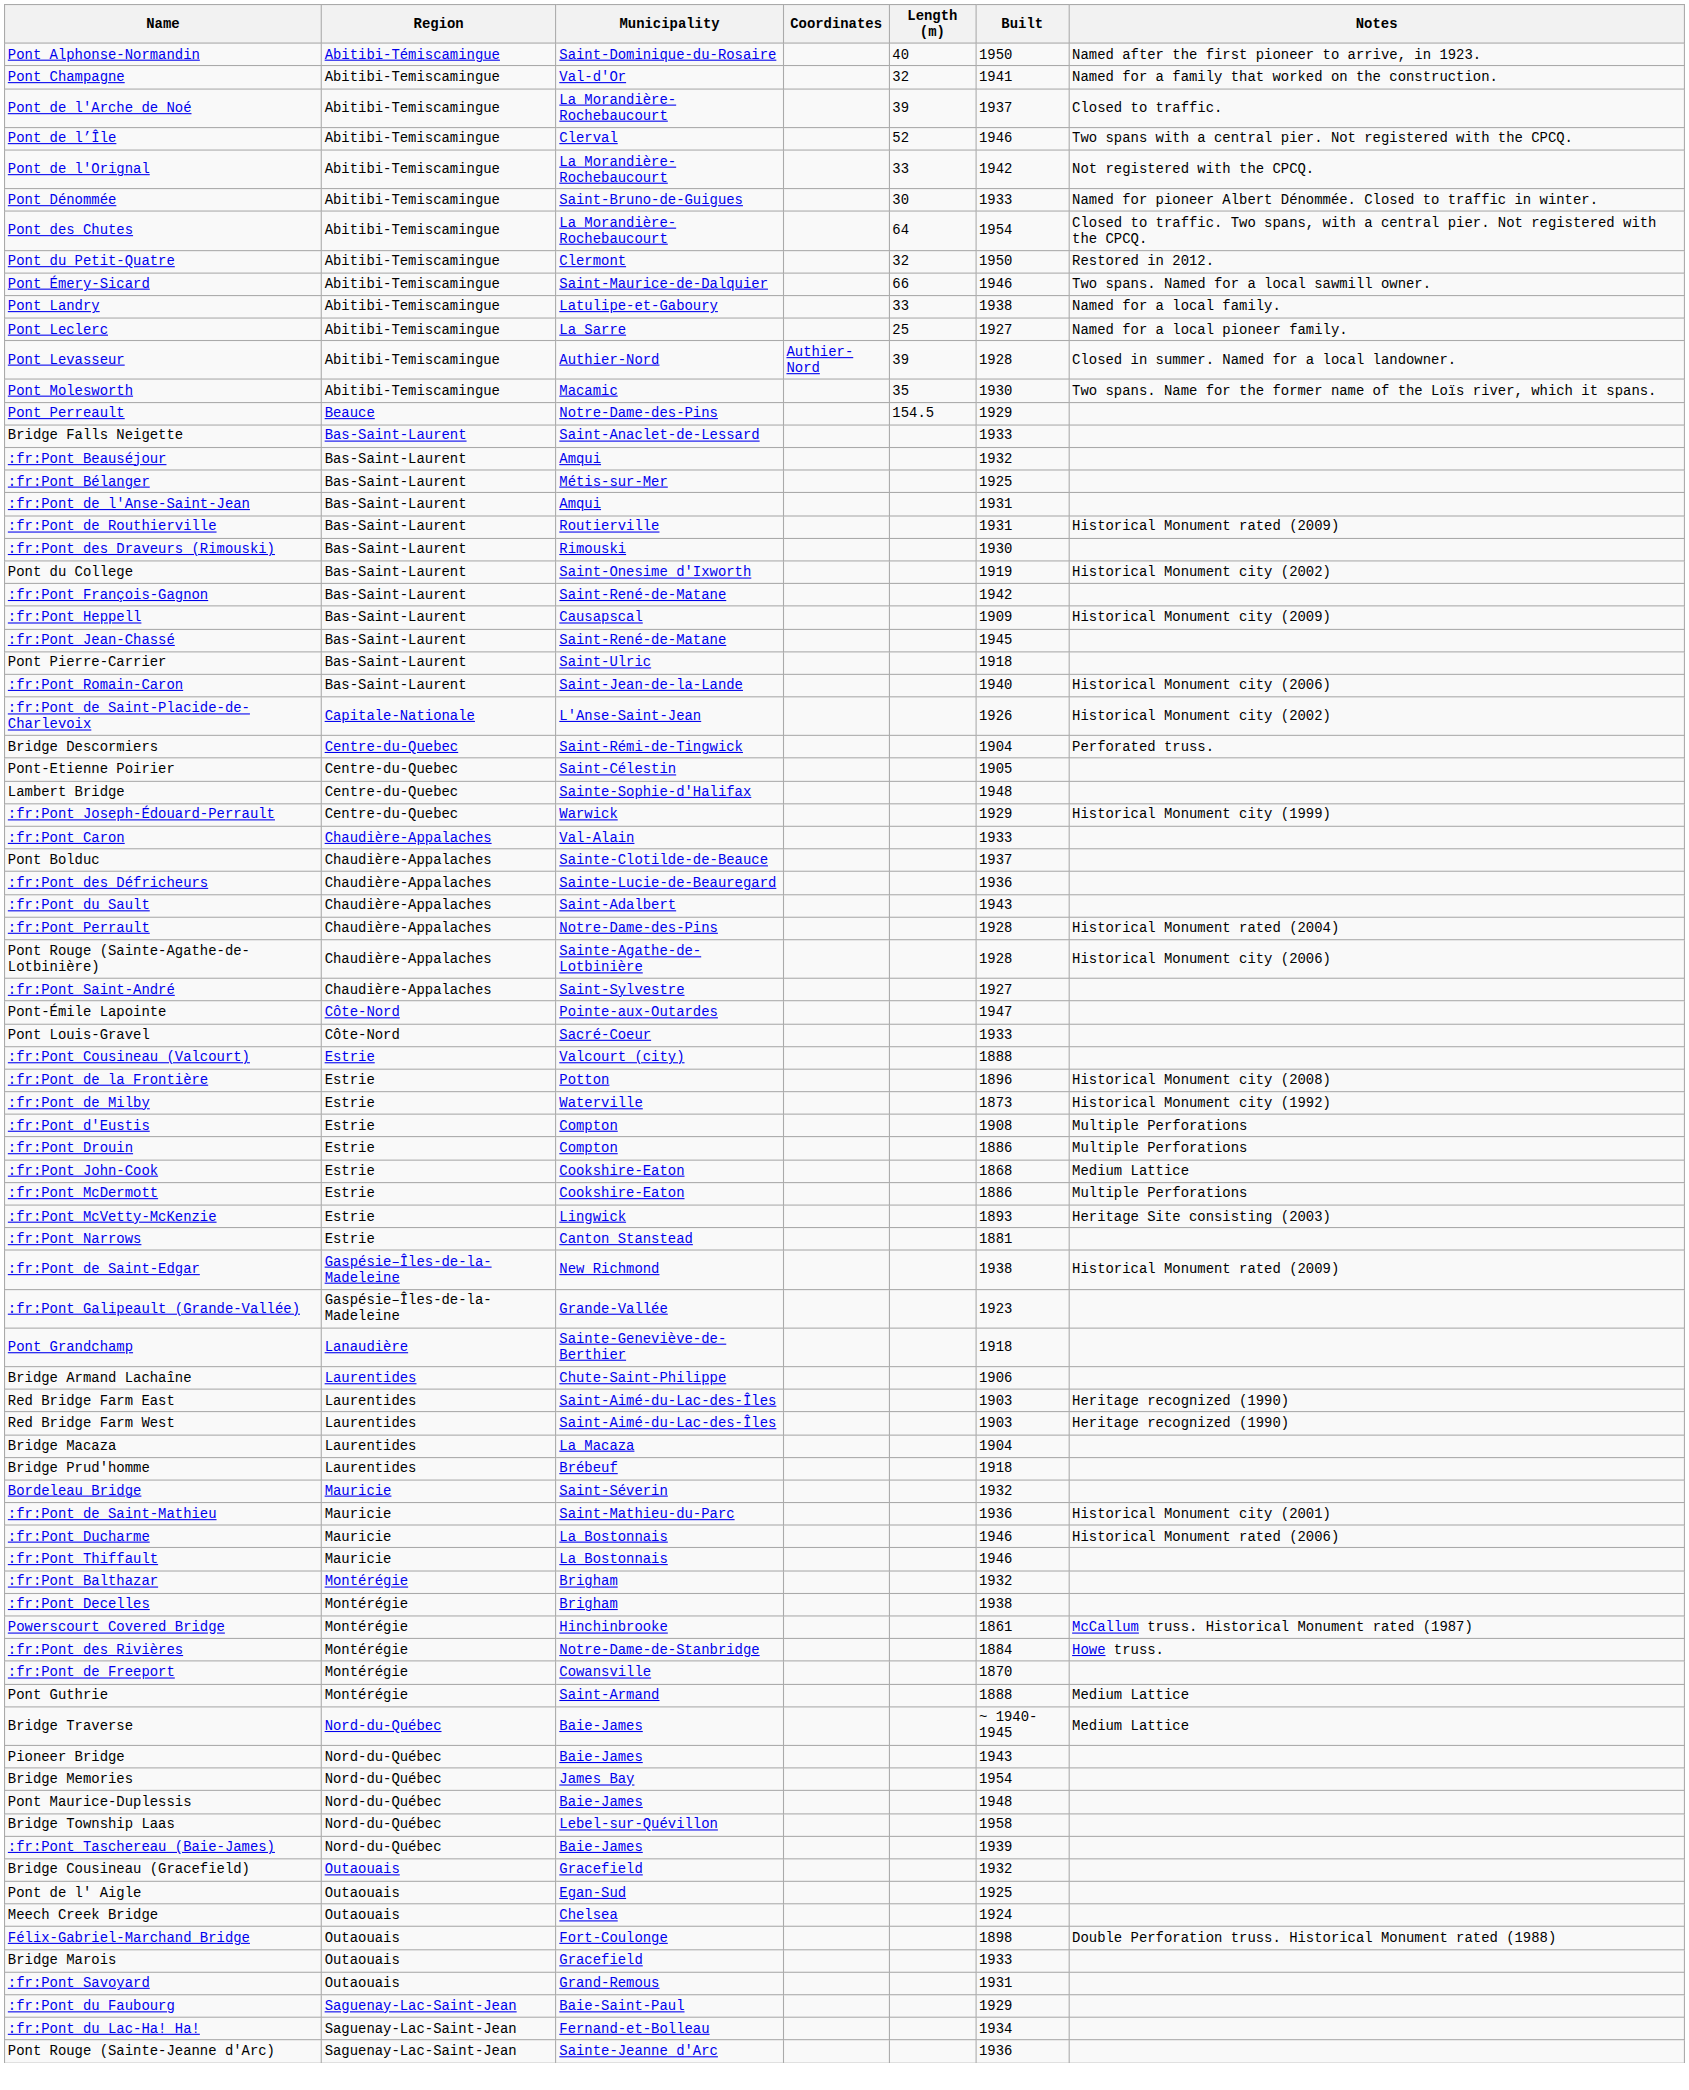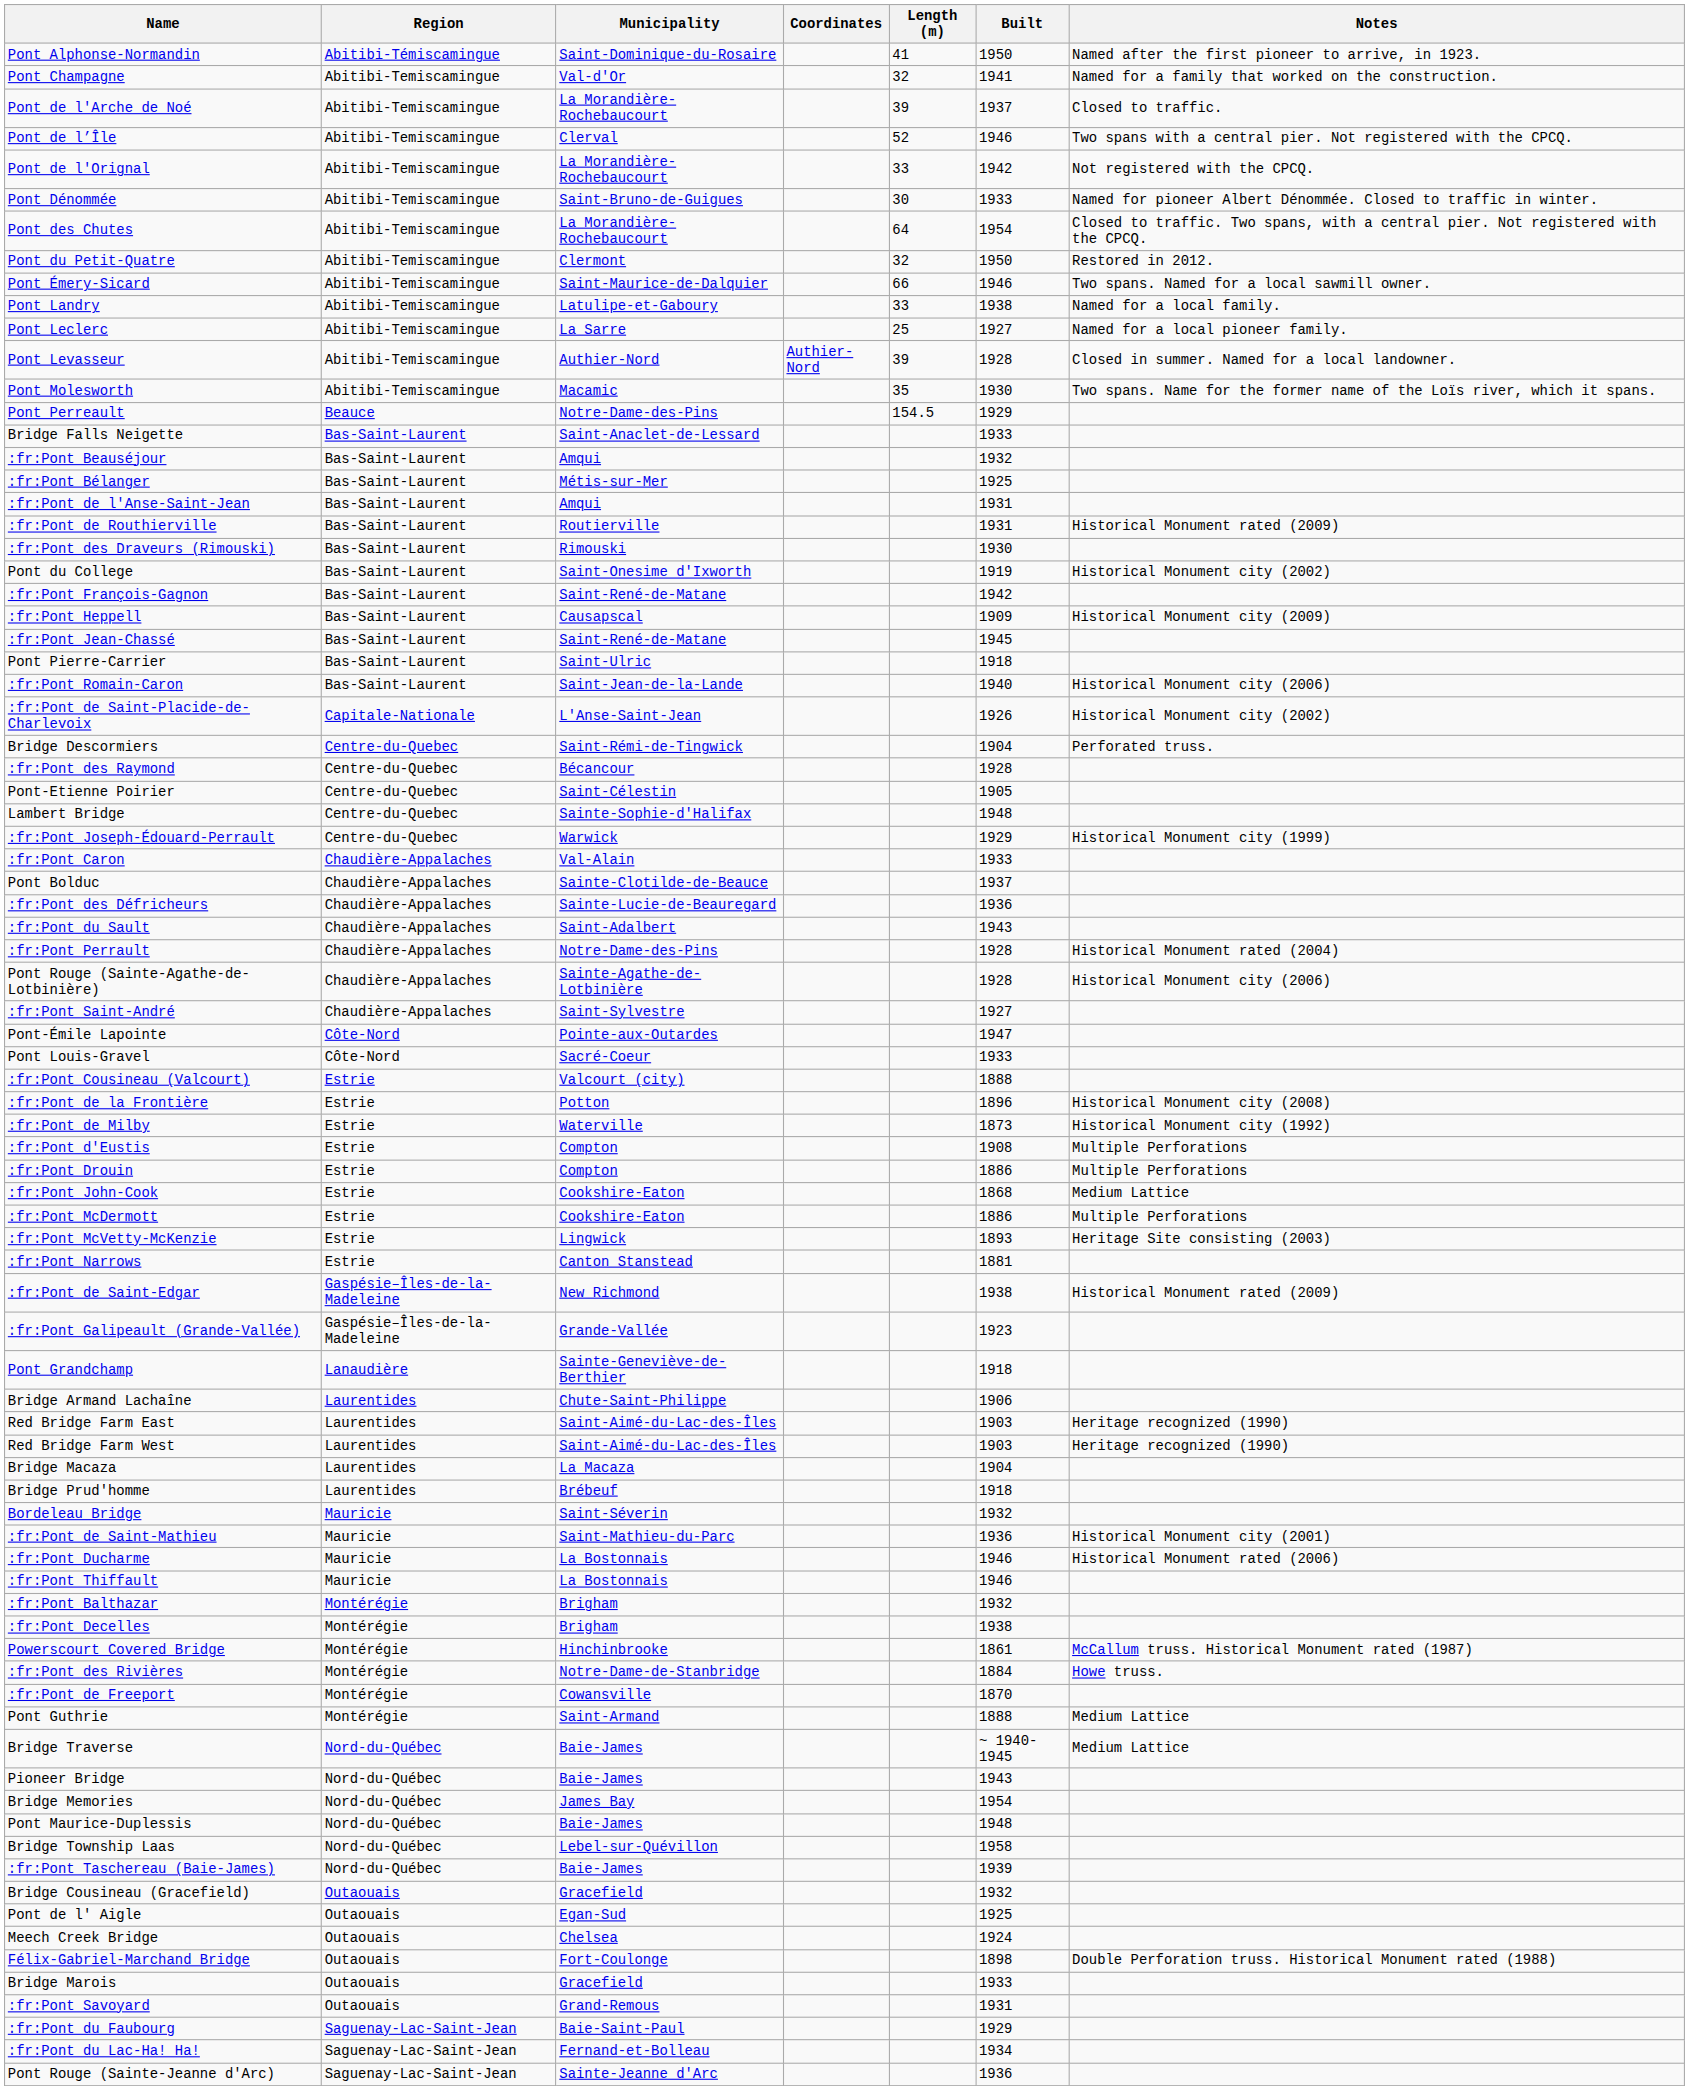Pont Alphonse-Normandin | Length (m): 40 -> 41
+ row: :fr:Pont des Raymond | Centre-du-Quebec | Bécancour | 1928
